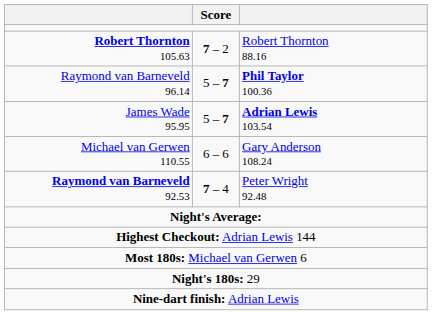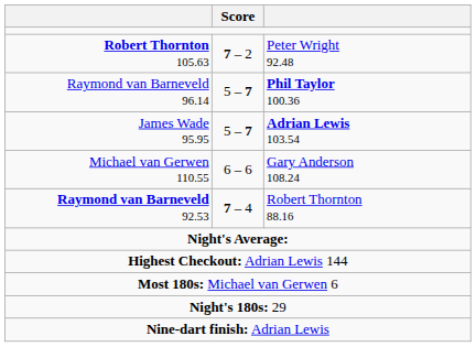Robert Thornton 105.63 | column 3: Robert Thornton 88.16 -> Peter Wright 92.48
Raymond van Barneveld 92.53 | column 3: Peter Wright 92.48 -> Robert Thornton 88.16
